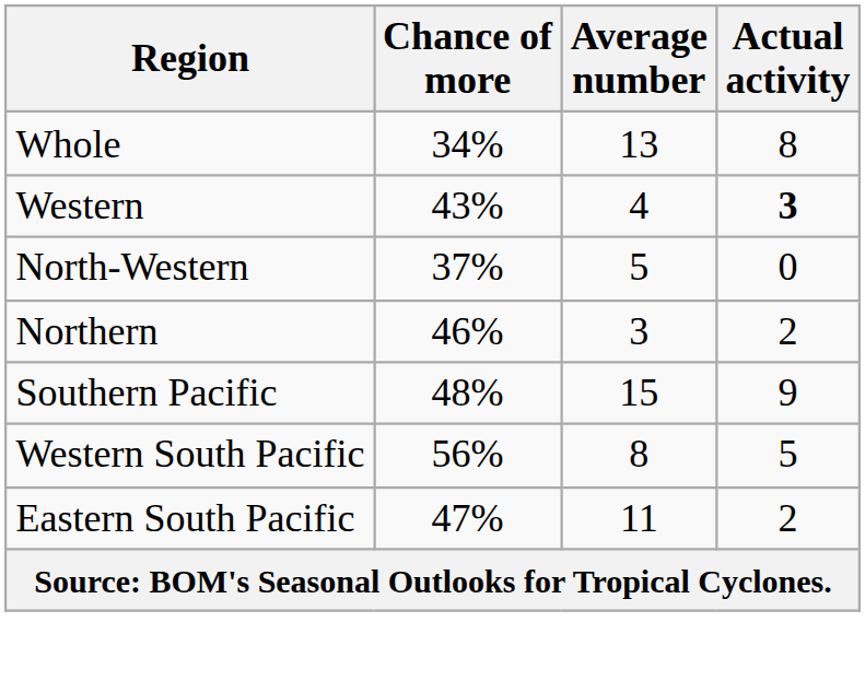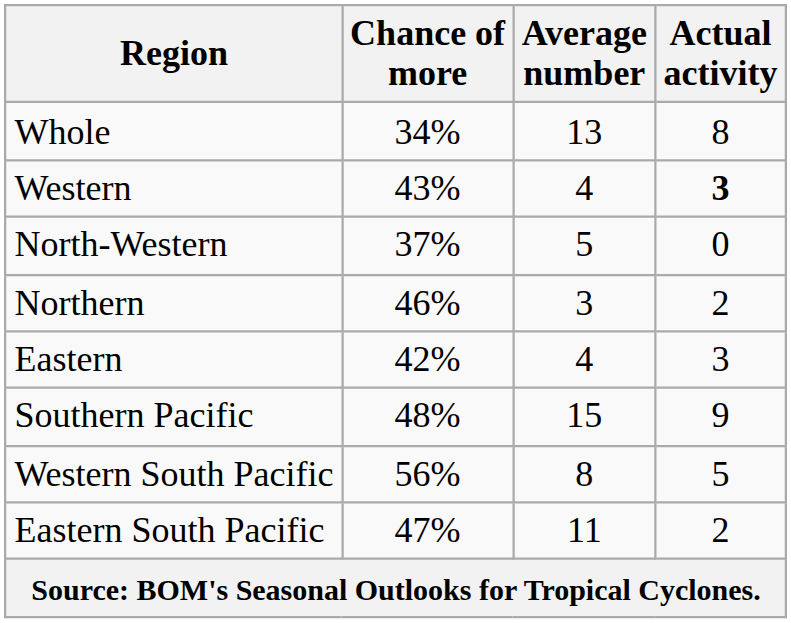+ row: Eastern | 42% | 4 | 3
